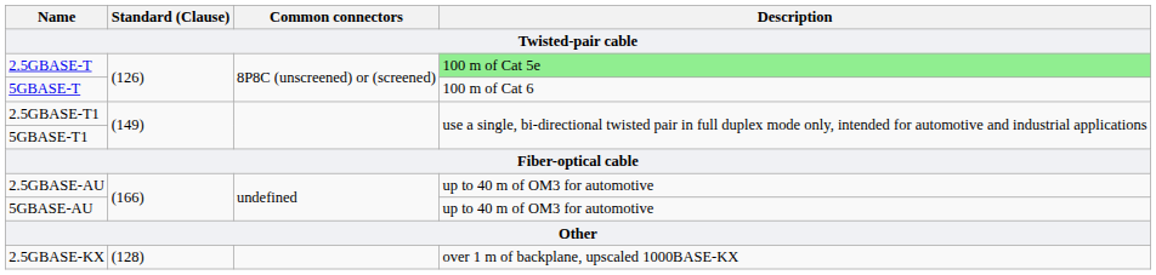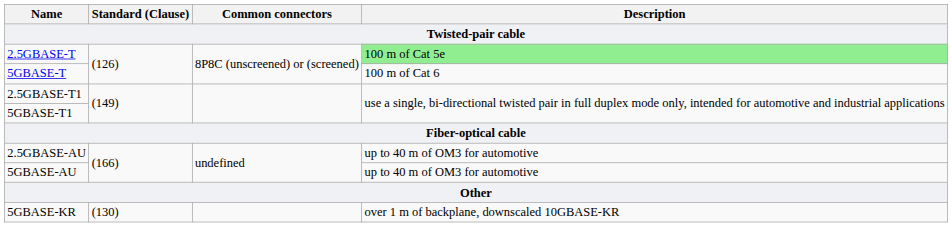- row: 2.5GBASE-KX | (128) | over 1 m of backplane, upscaled 1000BASE-KX
+ row: 5GBASE-KR | (130) | over 1 m of backplane, downscaled 10GBASE-KR
